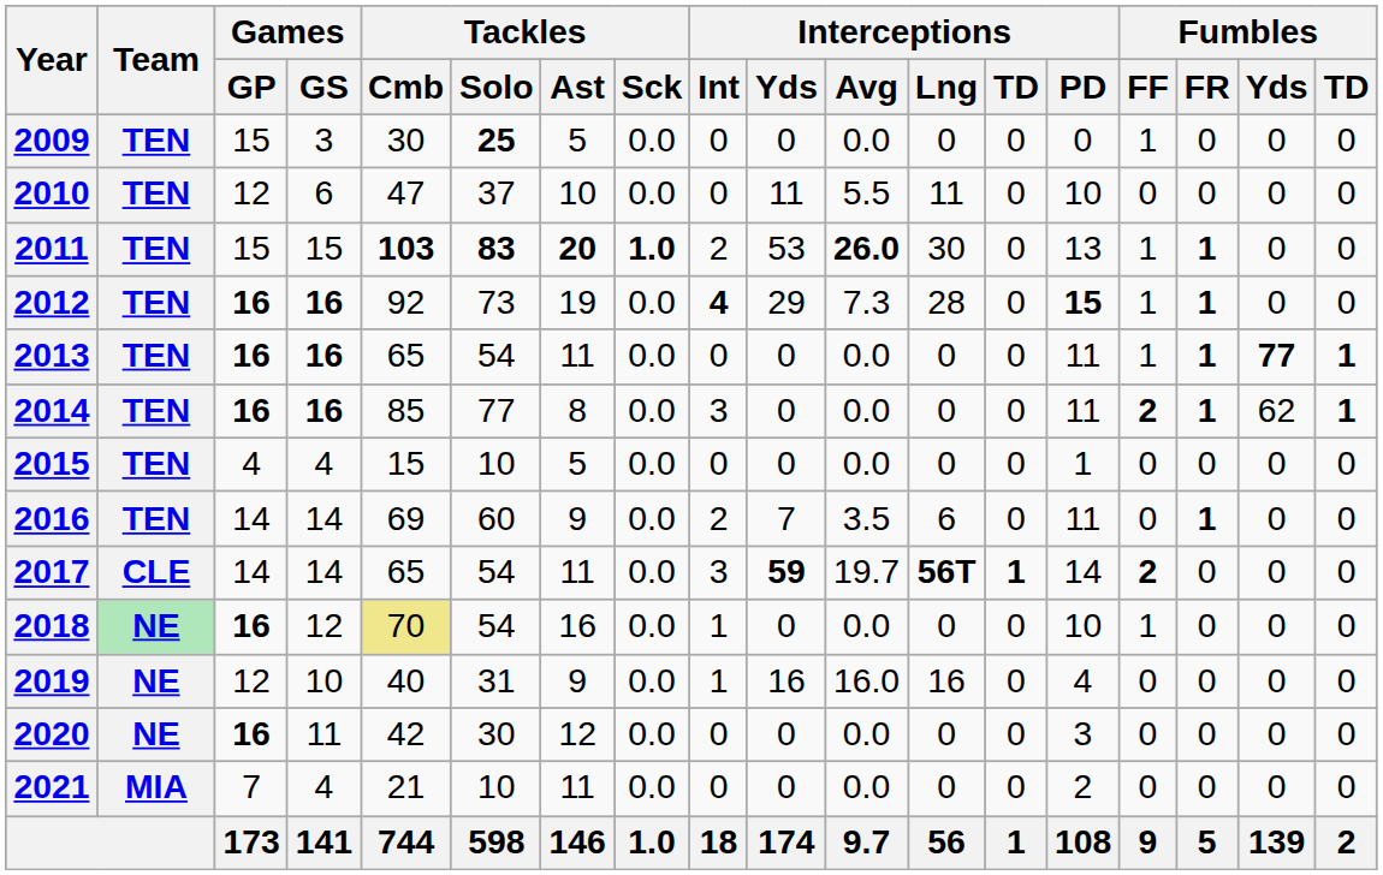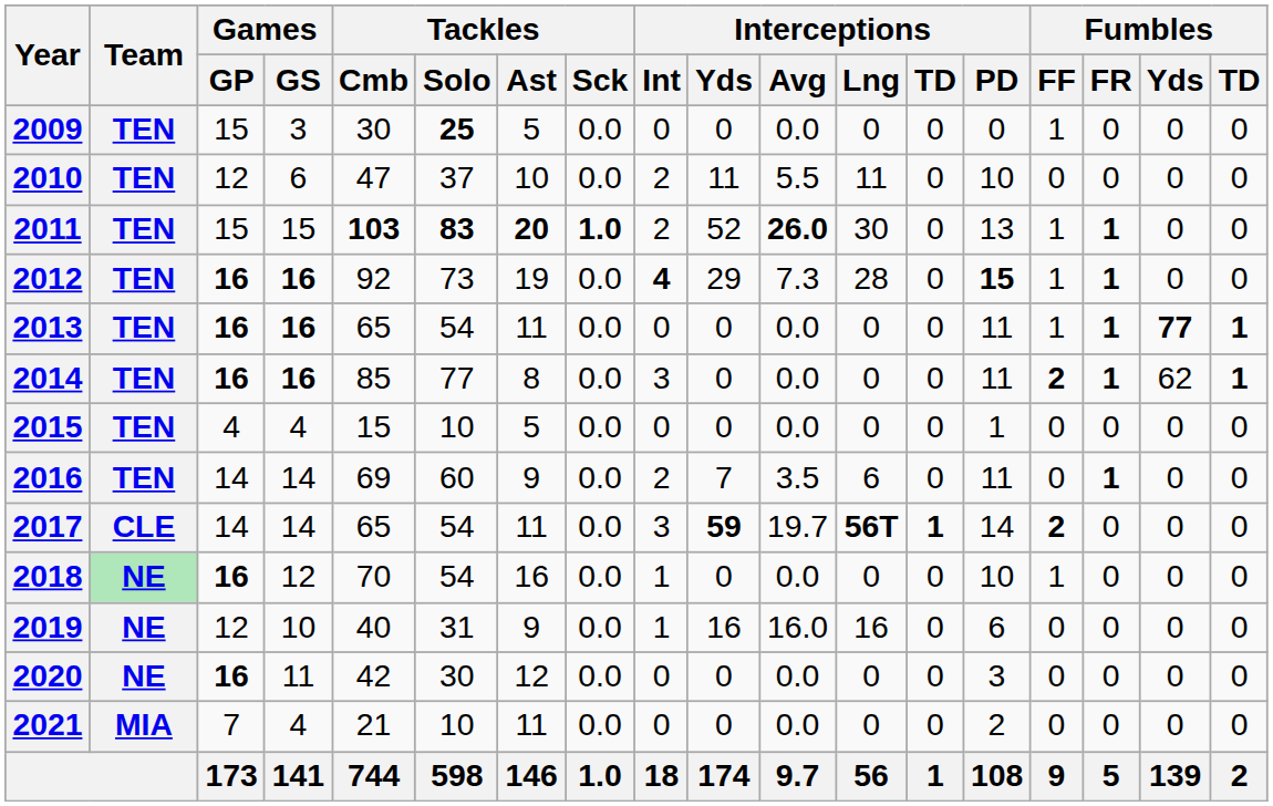2010 | Interceptions / Int: 0 -> 2
2011 | Interceptions / Yds: 53 -> 52
2018 | Tackles / Cmb: khaki background -> no background
2019 | Interceptions / PD: 4 -> 6
